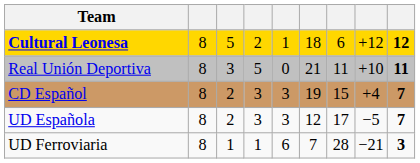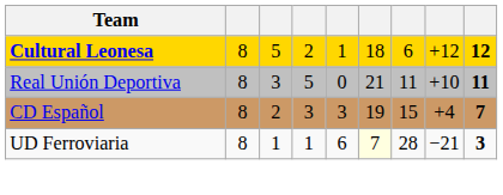- row: UD Española | 8 | 2 | 3 | 3 | 12 | 17 | −5 | 7
UD Ferroviaria | column 6: no background -> lightyellow background
